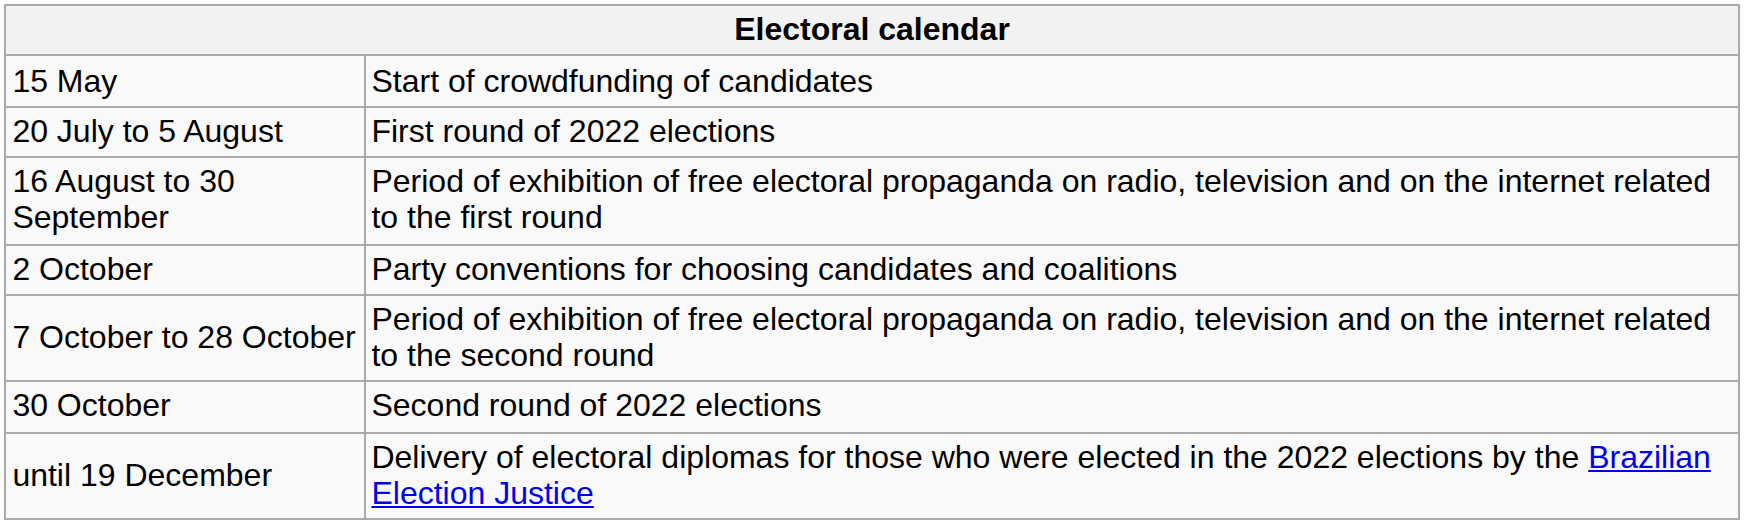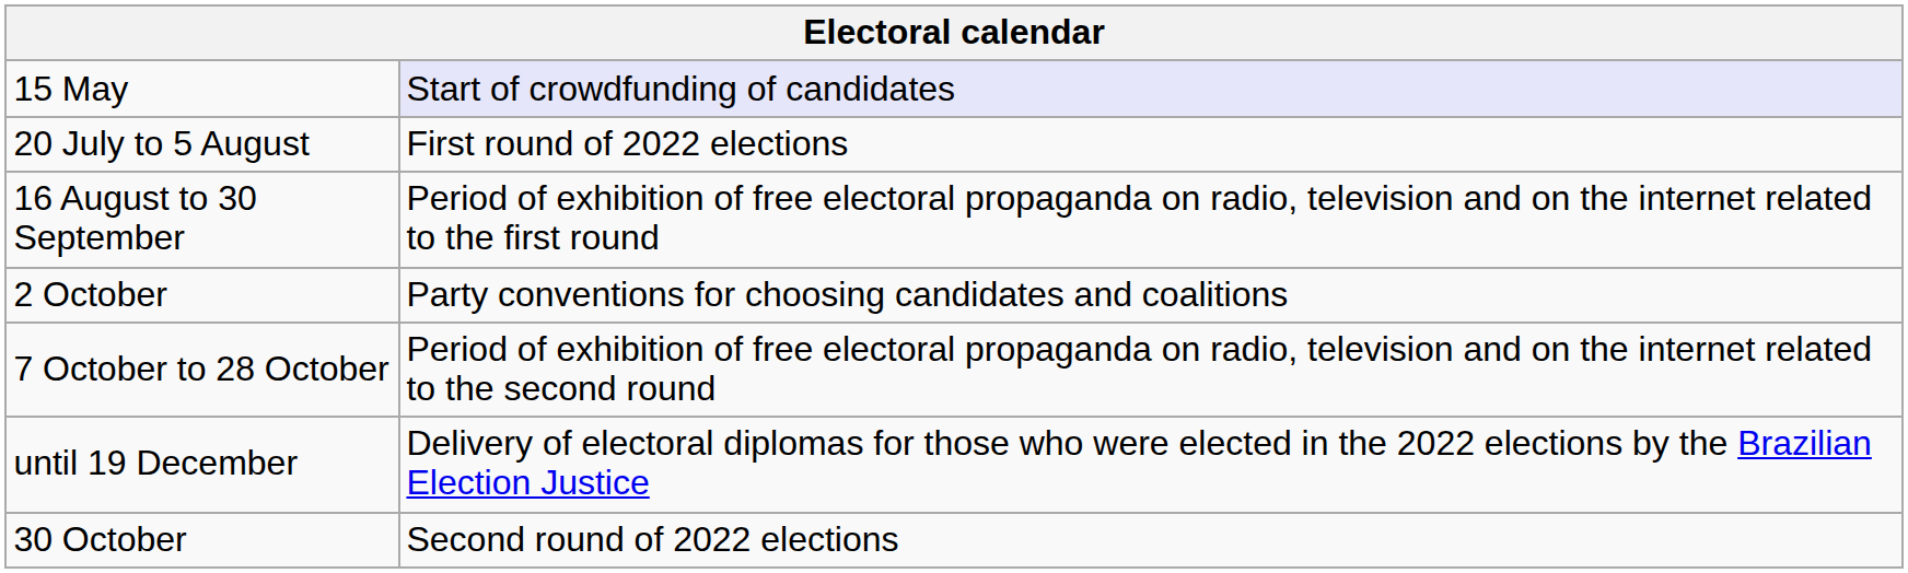15 May | column 2: no background -> lavender background
rows swapped: 30 October <-> until 19 December
